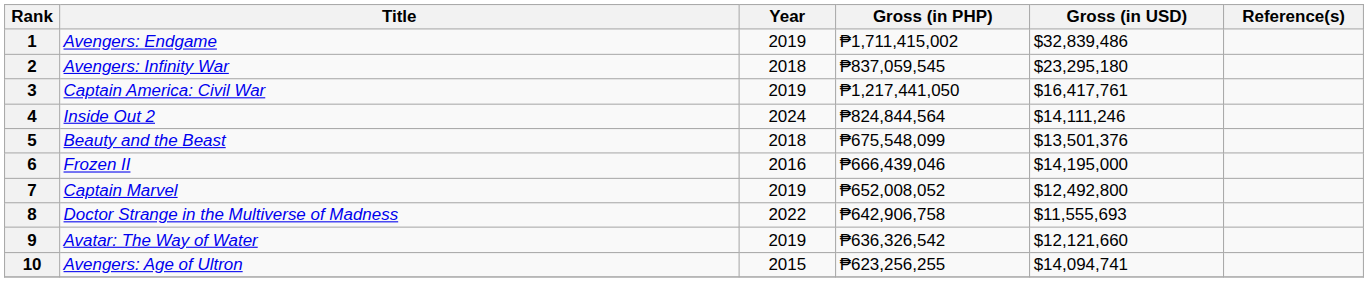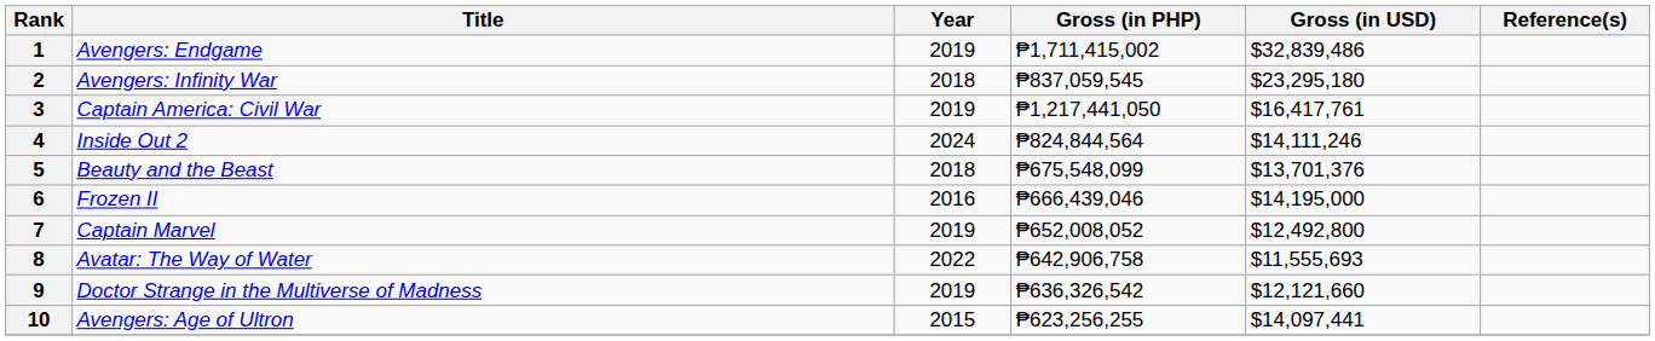5 | Gross (in USD): $13,501,376 -> $13,701,376
8 | Title: Doctor Strange in the Multiverse of Madness -> Avatar: The Way of Water
9 | Title: Avatar: The Way of Water -> Doctor Strange in the Multiverse of Madness
10 | Gross (in USD): $14,094,741 -> $14,097,441
